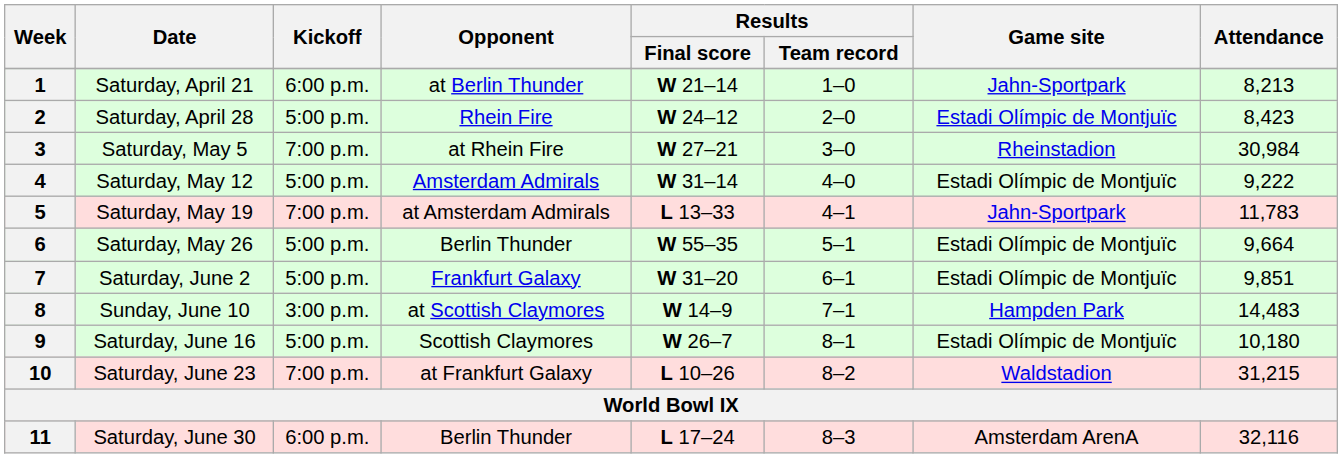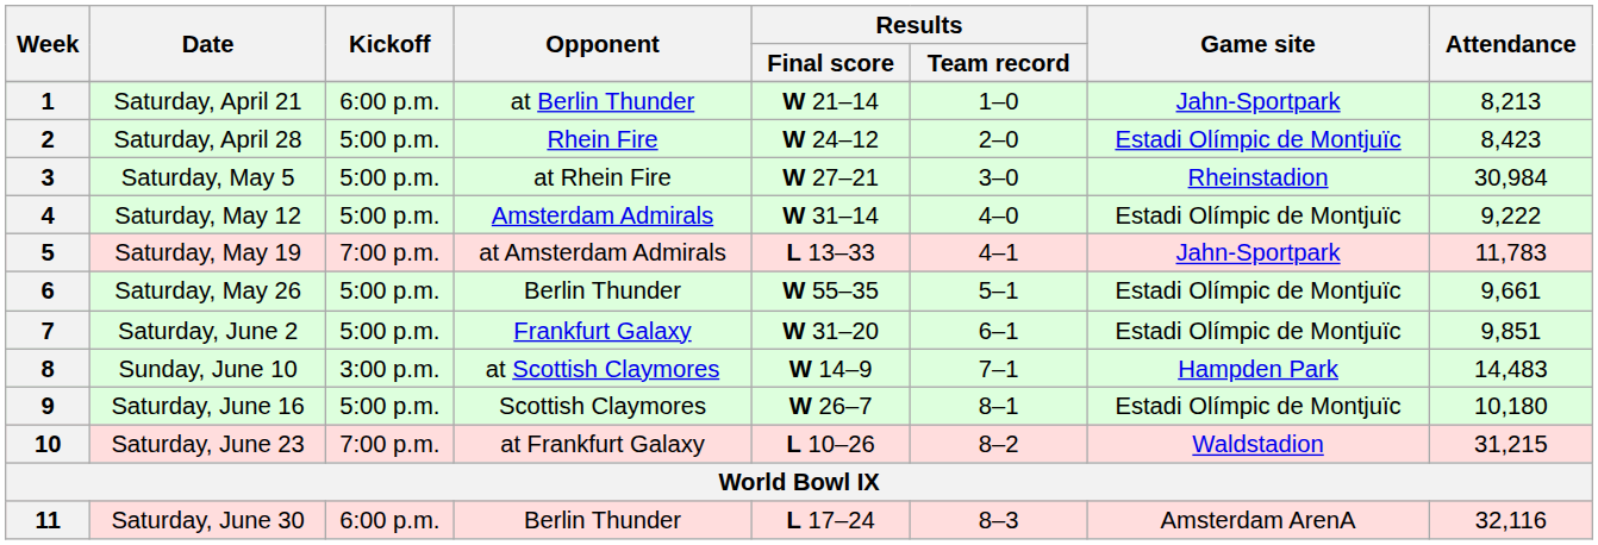3 | Kickoff: 7:00 p.m. -> 5:00 p.m.
6 | Attendance: 9,664 -> 9,661
